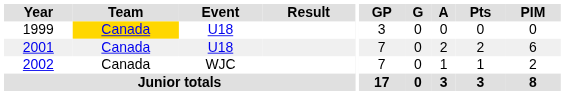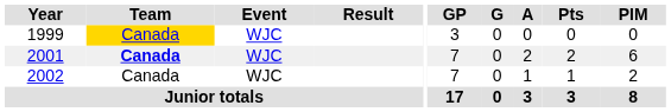1999 | Event: U18 -> WJC
2001 | Team: normal -> bold
2001 | Event: U18 -> WJC
